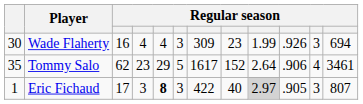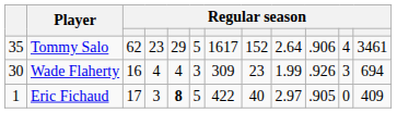rows swapped: Tommy Salo <-> Wade Flaherty
Eric Fichaud | column 6: 3 -> 5
Eric Fichaud | column 9: lightgrey background -> no background
Eric Fichaud | column 11: 3 -> 0
Eric Fichaud | column 12: 807 -> 409
